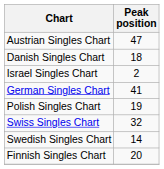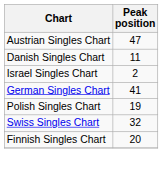Danish Singles Chart | Peak position: 18 -> 11
- row: Swedish Singles Chart | 14
